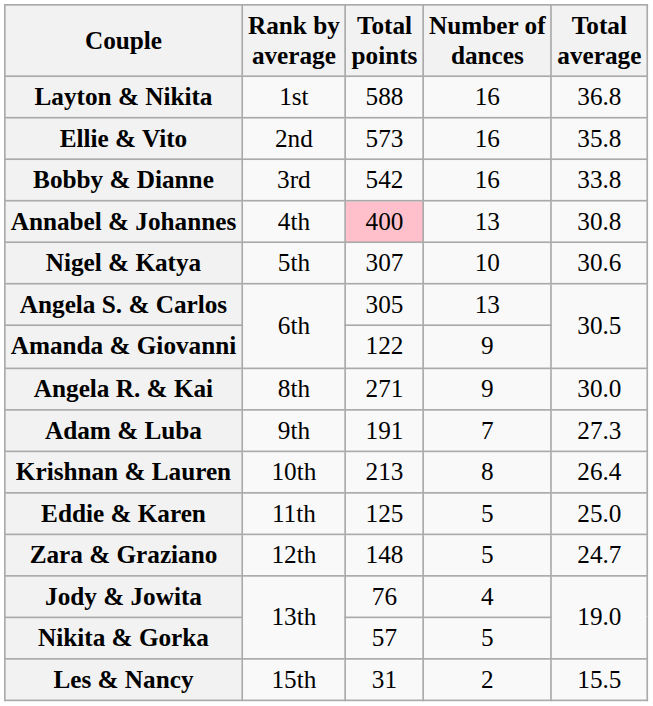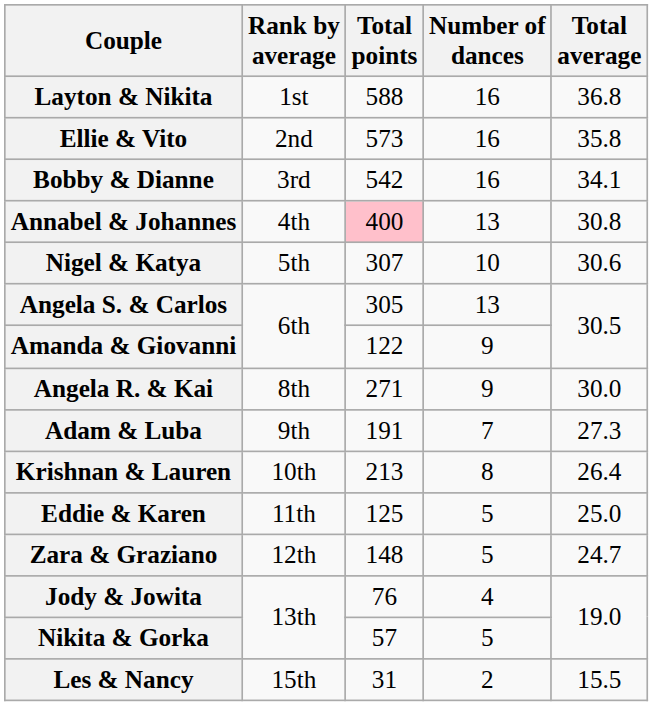Bobby & Dianne | Total average: 33.8 -> 34.1
